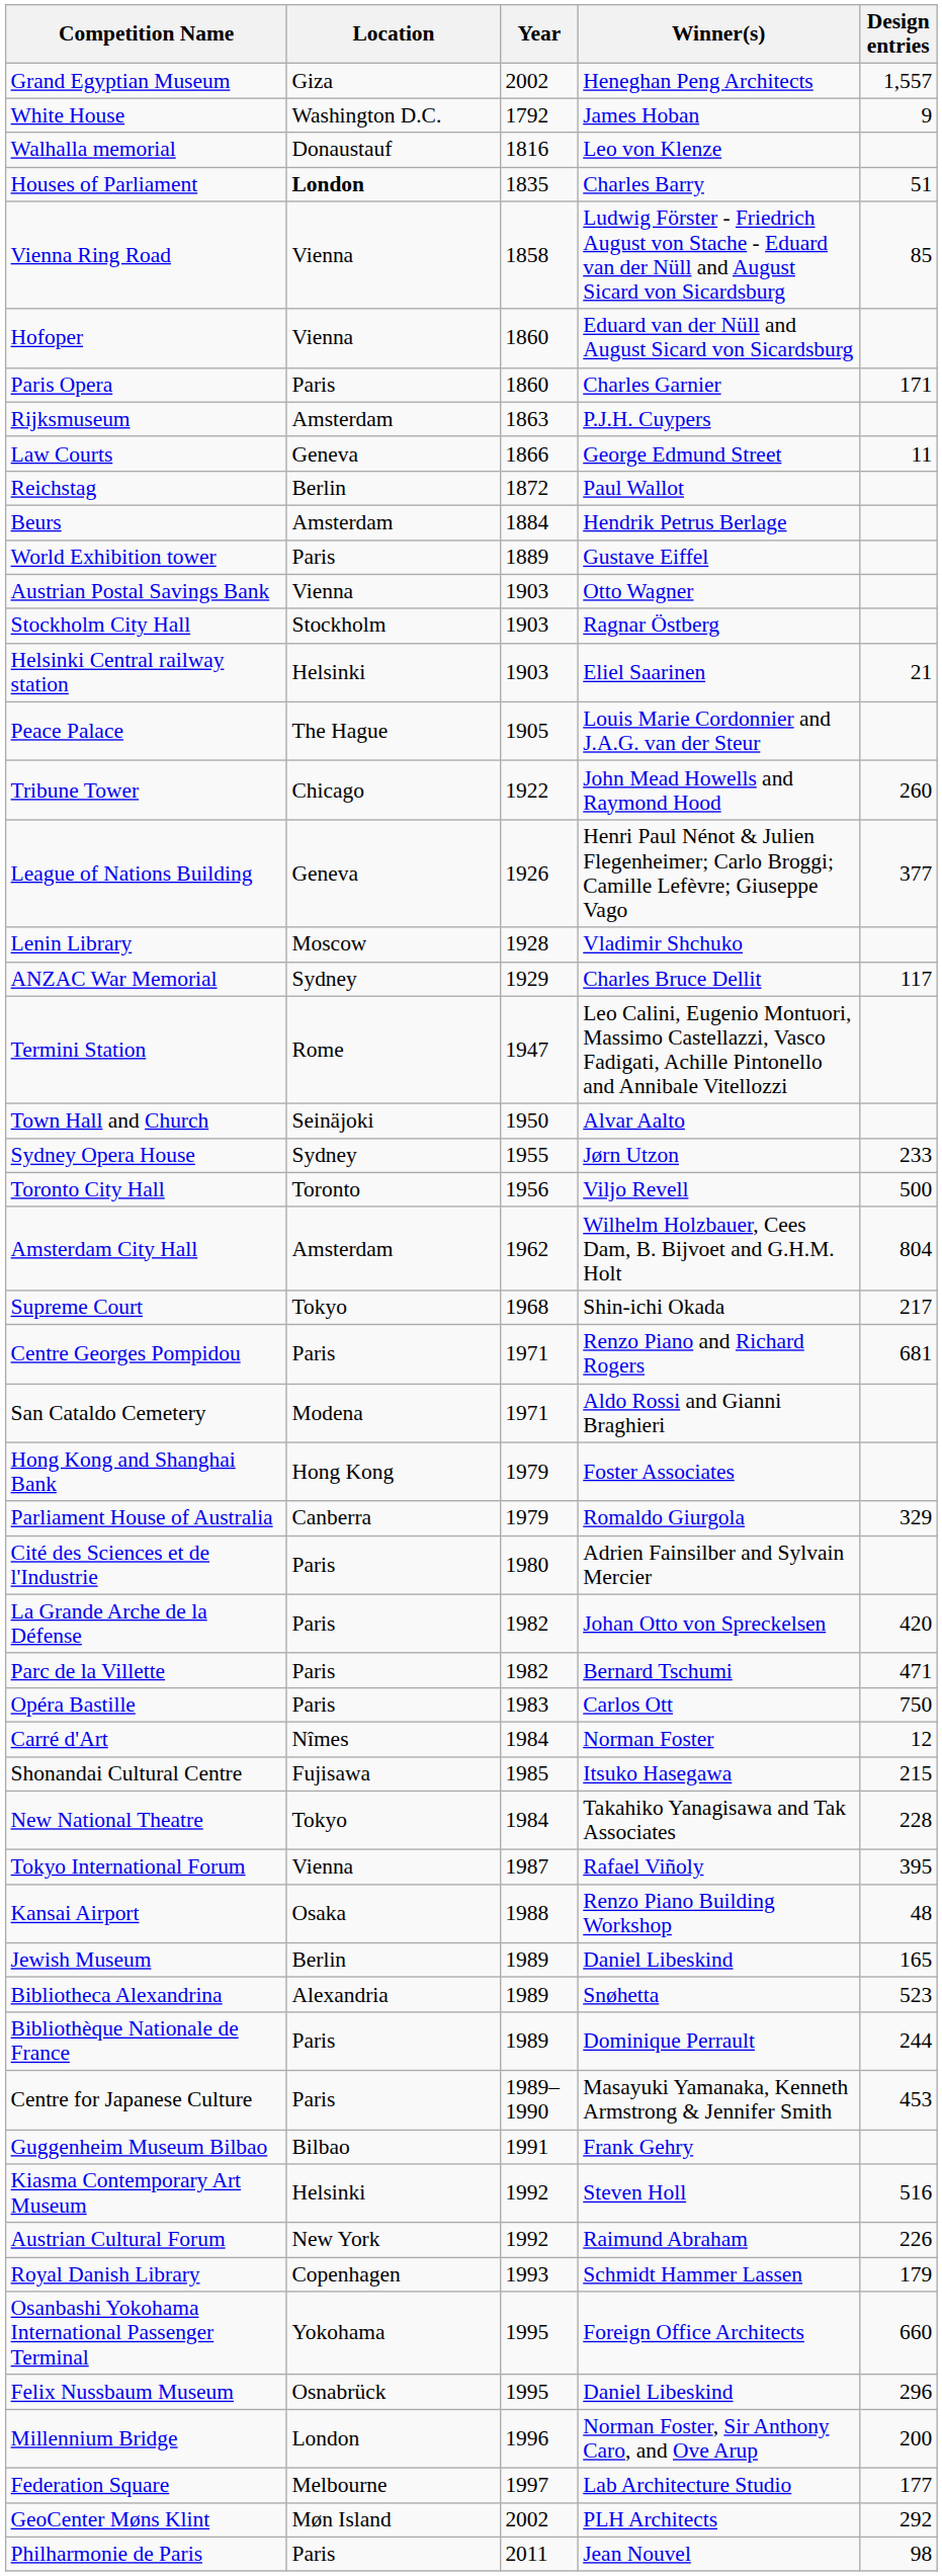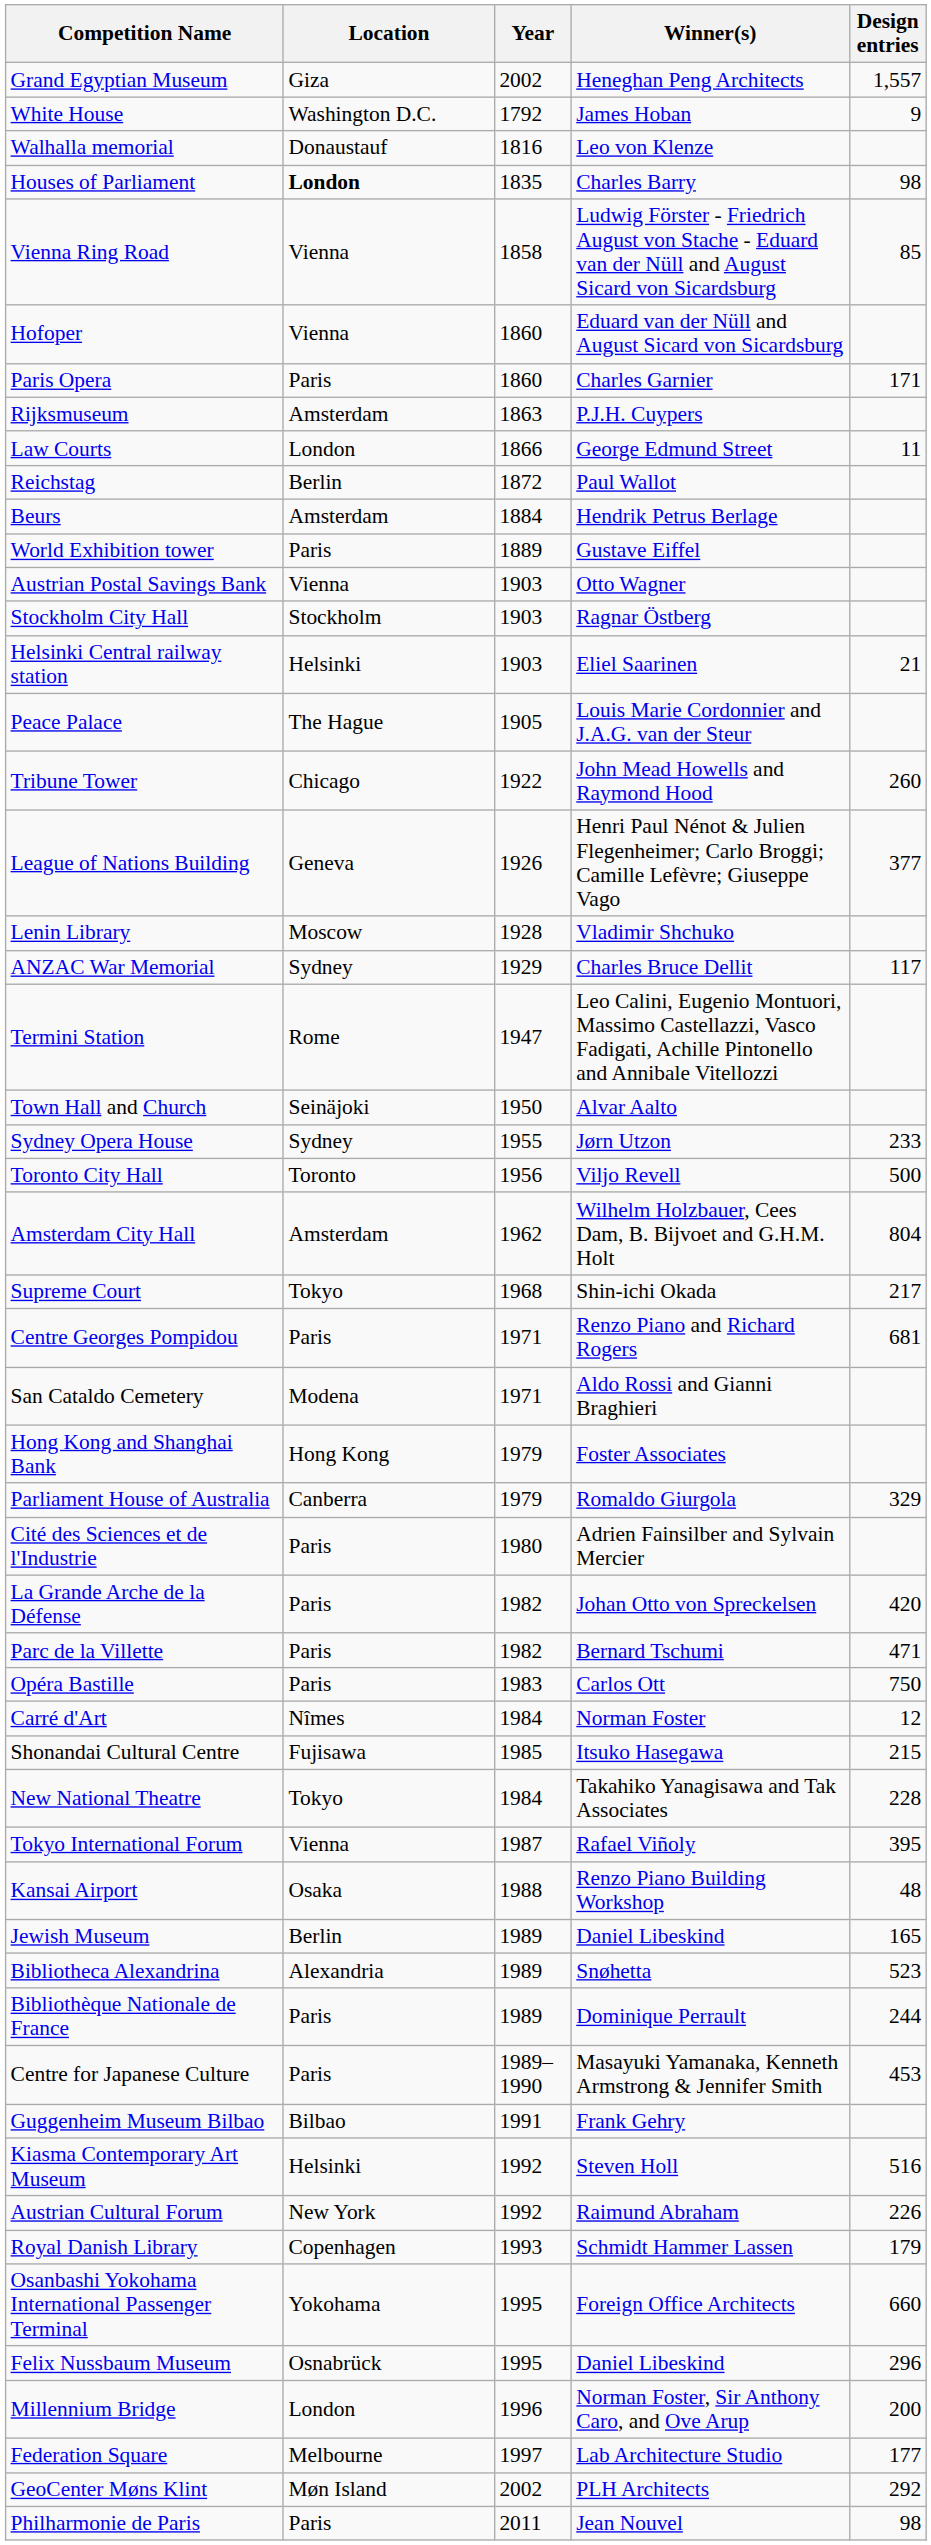Houses of Parliament | Design entries: 51 -> 98
Law Courts | Location: Geneva -> London
